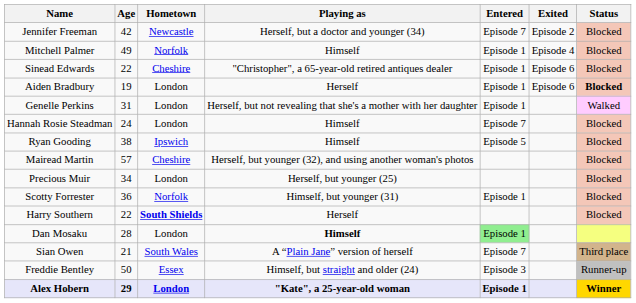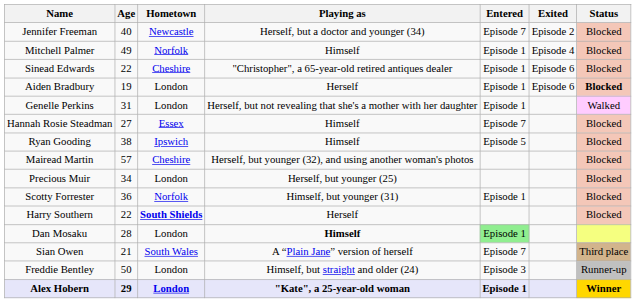Jennifer Freeman | Age: 42 -> 40
Hannah Rosie Steadman | Age: 24 -> 27
Hannah Rosie Steadman | Hometown: London -> Essex
Freddie Bentley | Hometown: Essex -> London
